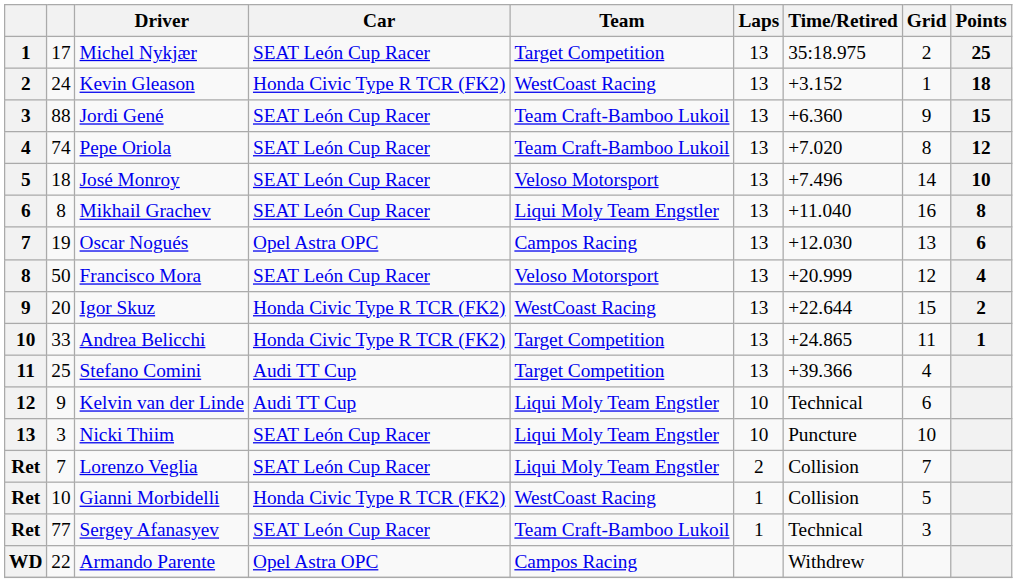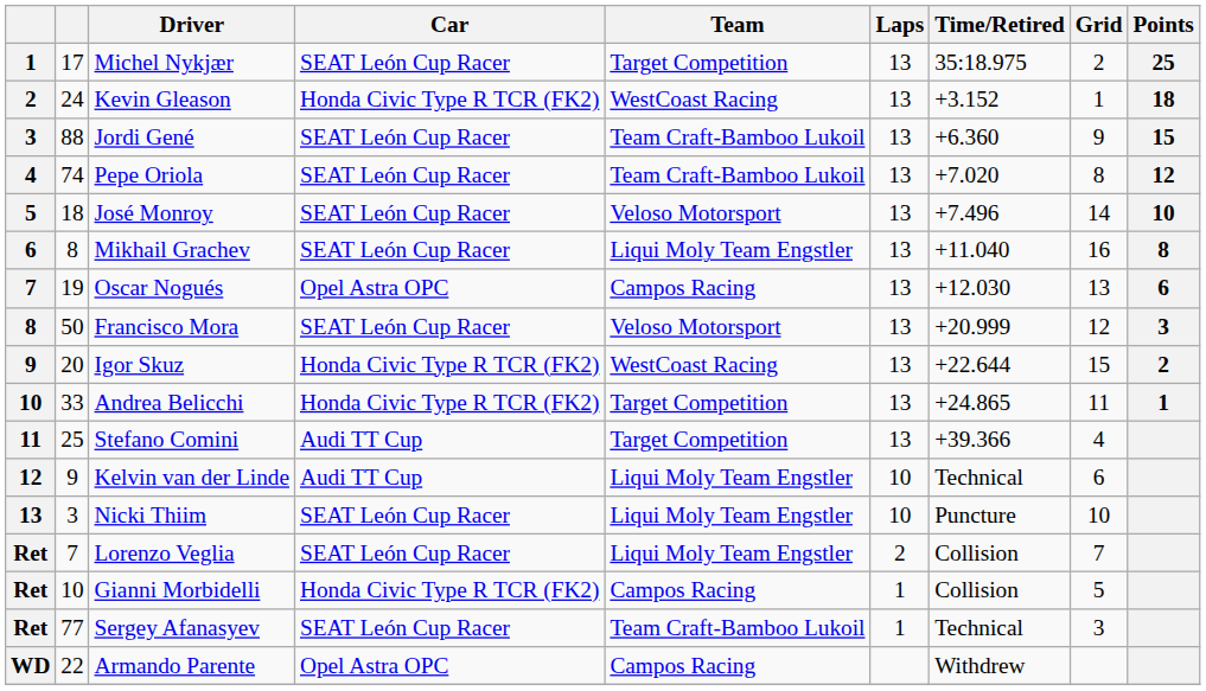Francisco Mora | Points: 4 -> 3
Gianni Morbidelli | Team: WestCoast Racing -> Campos Racing
